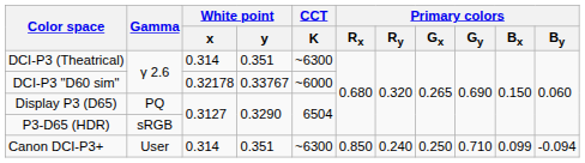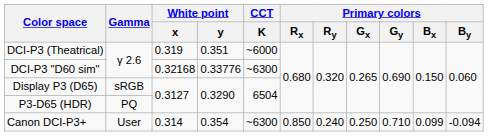DCI-P3 (Theatrical) | White point / x: 0.314 -> 0.319
DCI-P3 (Theatrical) | CCT / K: ~6300 -> ~6000
DCI-P3 "D60 sim" | White point / x: 0.32178 -> 0.32168
DCI-P3 "D60 sim" | White point / y: 0.33767 -> 0.33776
DCI-P3 "D60 sim" | CCT / K: ~6000 -> ~6300
Display P3 (D65) | Gamma: PQ -> sRGB
P3-D65 (HDR) | Gamma: sRGB -> PQ
Canon DCI-P3+ | White point / y: 0.351 -> 0.354
